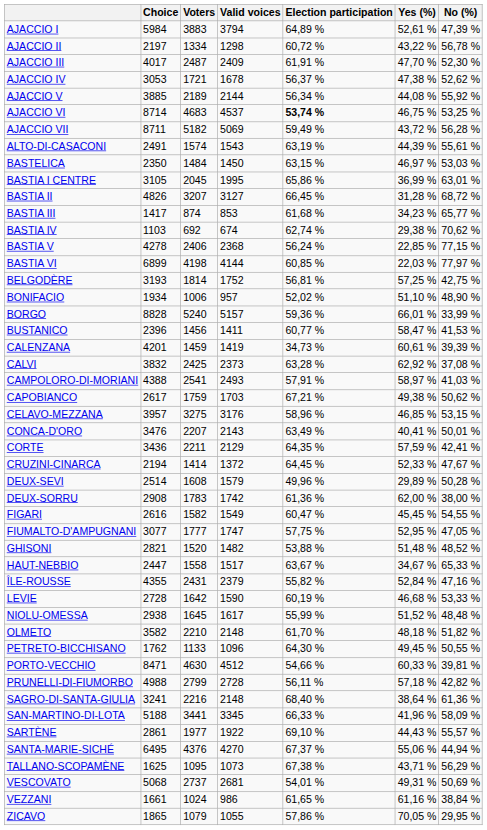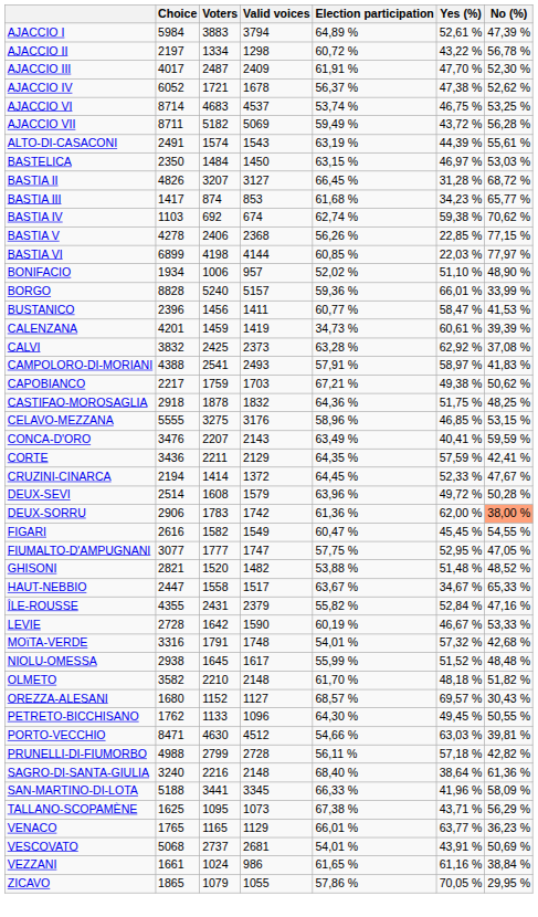AJACCIO IV | Choice: 3053 -> 6052
- row: AJACCIO V | 3885 | 2189 | 2144 | 56,34 % | 44,08 % | 55,92 %
AJACCIO VI | Election participation: bold -> normal
- row: BASTIA I CENTRE | 3105 | 2045 | 1995 | 65,86 % | 36,99 % | 63,01 %
BASTIA IV | Yes (%): 29,38 % -> 59,38 %
BASTIA V | Election participation: 56,24 % -> 56,26 %
- row: BELGODÈRE | 3193 | 1814 | 1752 | 56,81 % | 57,25 % | 42,75 %
CAMPOLORO-DI-MORIANI | No (%): 41,03 % -> 41,83 %
CAPOBIANCO | Choice: 2617 -> 2217
+ row: CASTIFAO-MOROSAGLIA | 2918 | 1878 | 1832 | 64,36 % | 51,75 % | 48,25 %
CELAVO-MEZZANA | Choice: 3957 -> 5555
CONCA-D'ORO | No (%): 50,01 % -> 59,59 %
DEUX-SEVI | Election participation: 49,96 % -> 63,96 %
DEUX-SEVI | Yes (%): 29,89 % -> 49,72 %
DEUX-SORRU | Choice: 2908 -> 2906
DEUX-SORRU | No (%): no background -> lightsalmon background
LEVIE | Yes (%): 46,68 % -> 46,67 %
+ row: MOïTA-VERDE | 3316 | 1791 | 1748 | 54,01 % | 57,32 % | 42,68 %
+ row: OREZZA-ALESANI | 1680 | 1152 | 1127 | 68,57 % | 69,57 % | 30,43 %
PORTO-VECCHIO | Yes (%): 60,33 % -> 63,03 %
SAGRO-DI-SANTA-GIULIA | Choice: 3241 -> 3240
- row: SARTÈNE | 2861 | 1977 | 1922 | 69,10 % | 44,43 % | 55,57 %
- row: SANTA-MARIE-SICHÉ | 6495 | 4376 | 4270 | 67,37 % | 55,06 % | 44,94 %
+ row: VENACO | 1765 | 1165 | 1129 | 66,01 % | 63,77 % | 36,23 %
VESCOVATO | Yes (%): 49,31 % -> 43,91 %
